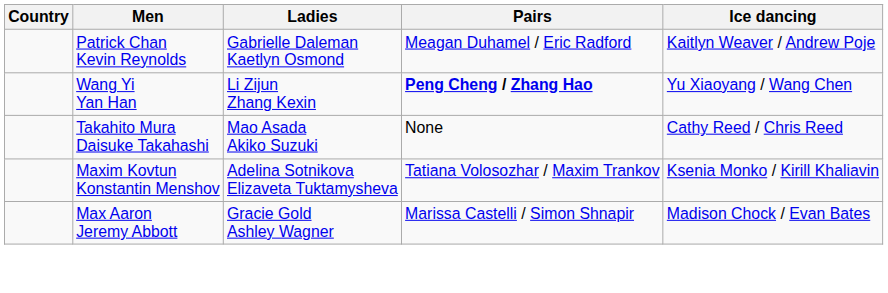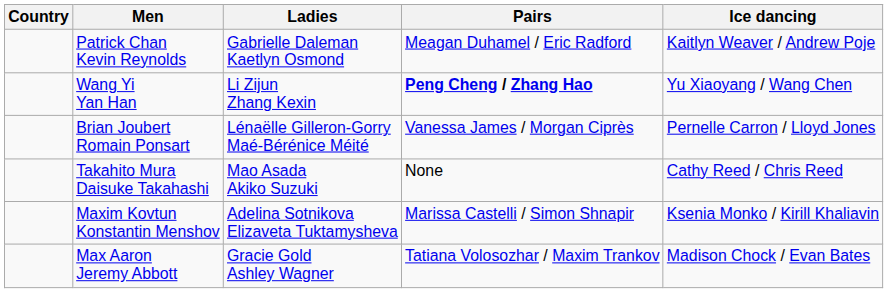+ row: Brian Joubert Romain Ponsart | Lénaëlle Gilleron-Gorry Maé-Bérénice Méité | Vanessa James / Morgan Ciprès | Pernelle Carron / Lloyd Jones
Maxim Kovtun Konstantin Menshov | Pairs: Tatiana Volosozhar / Maxim Trankov -> Marissa Castelli / Simon Shnapir
Max Aaron Jeremy Abbott | Pairs: Marissa Castelli / Simon Shnapir -> Tatiana Volosozhar / Maxim Trankov
